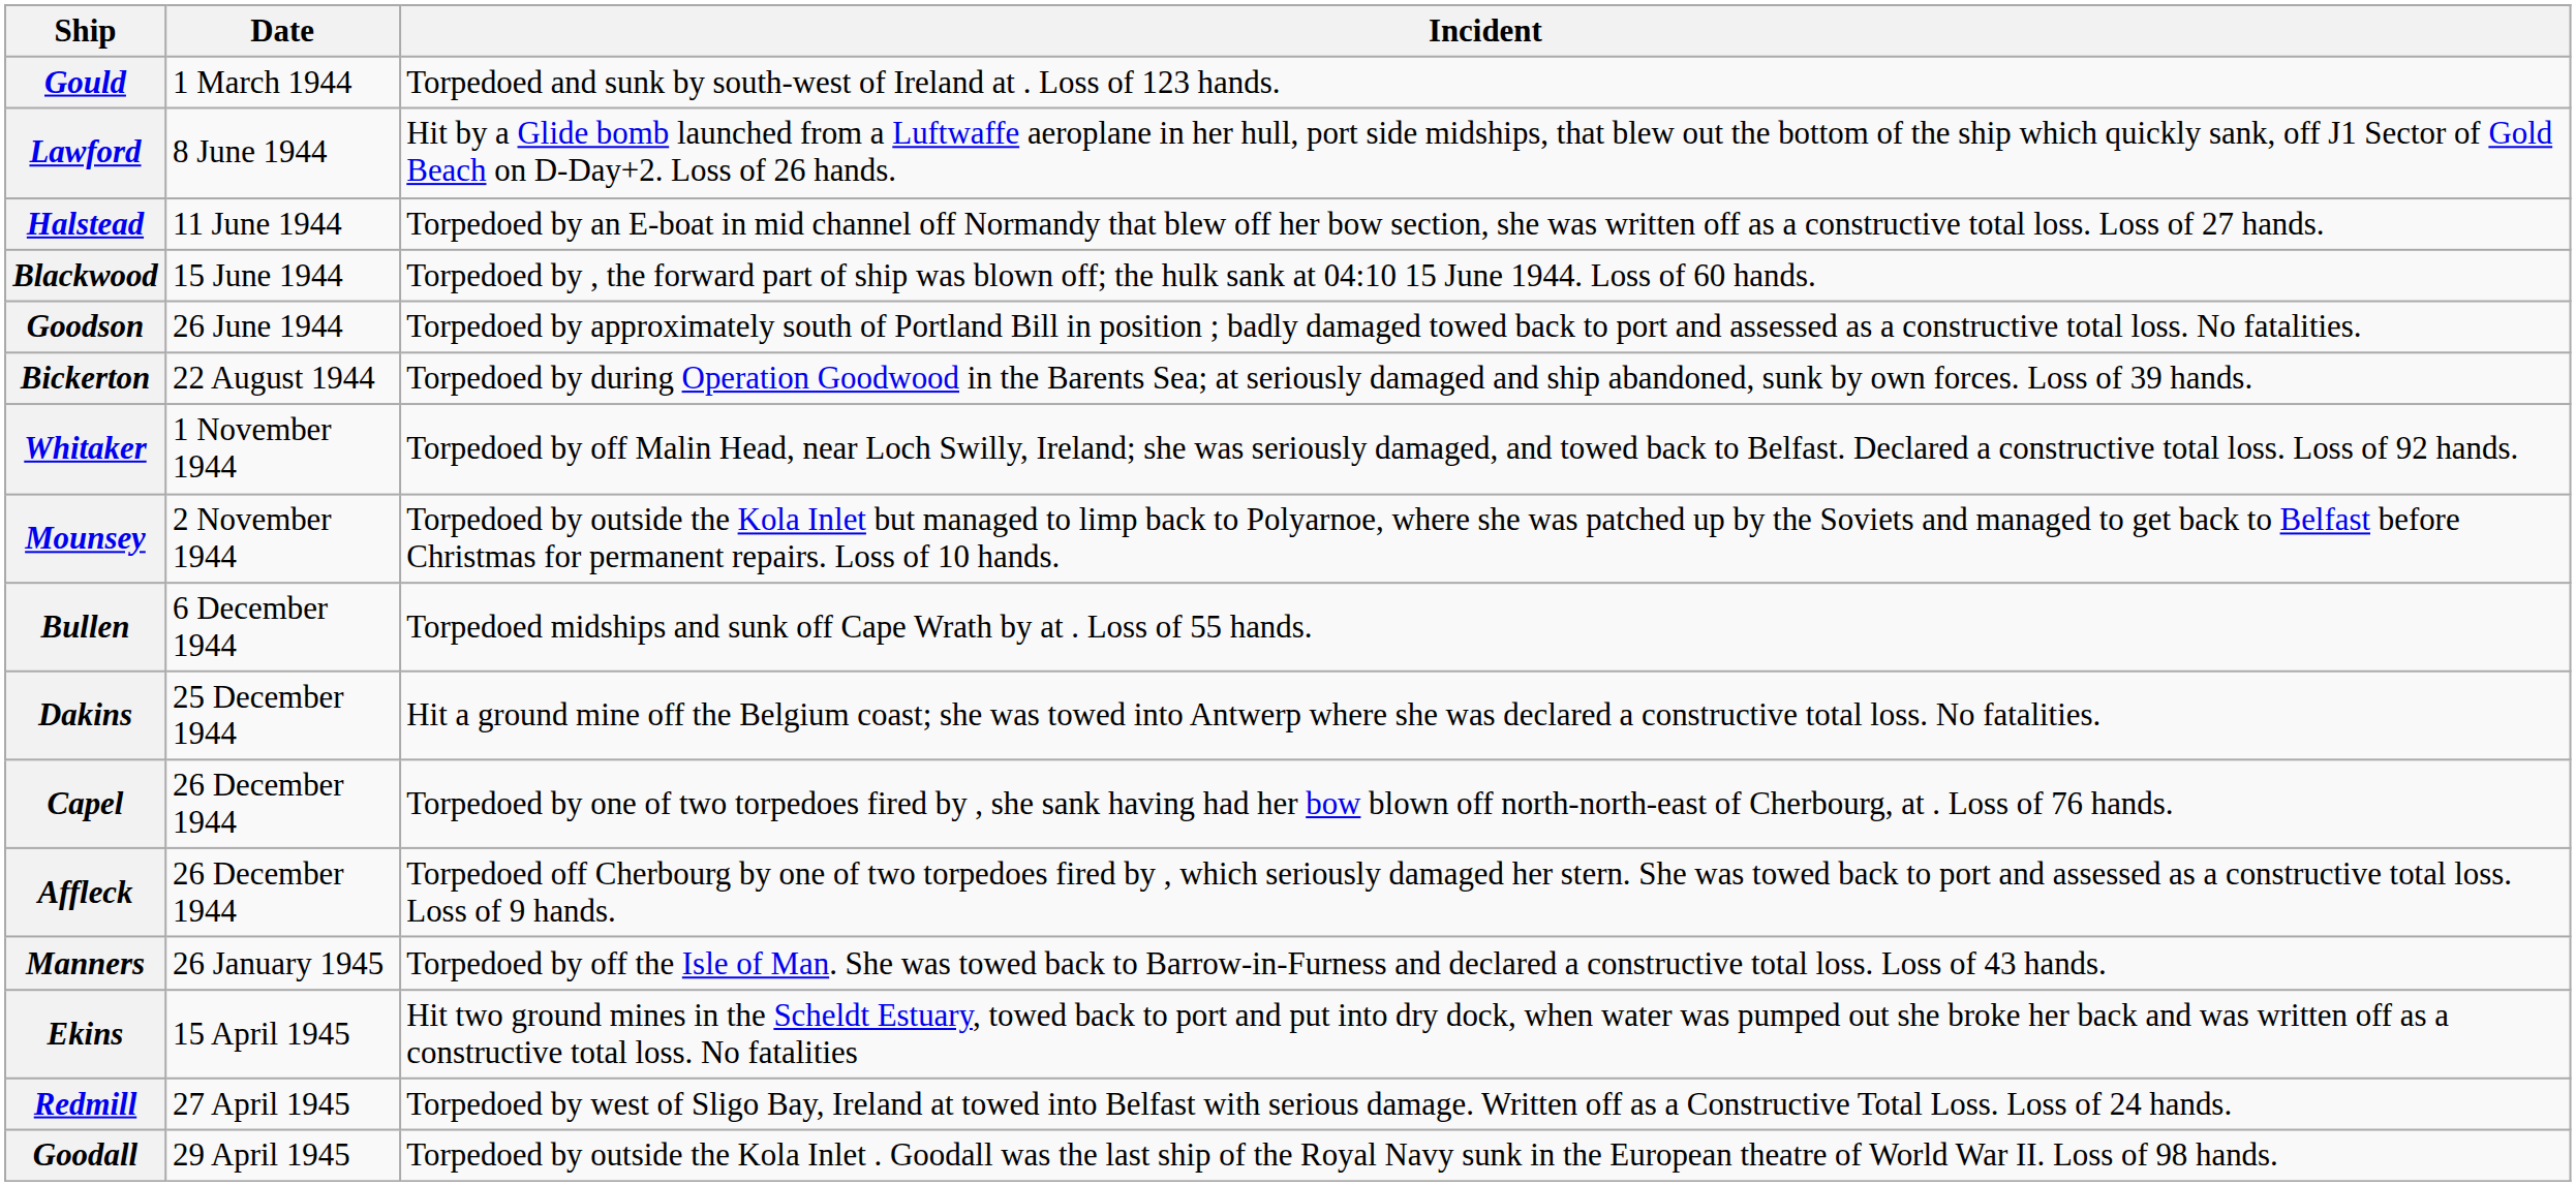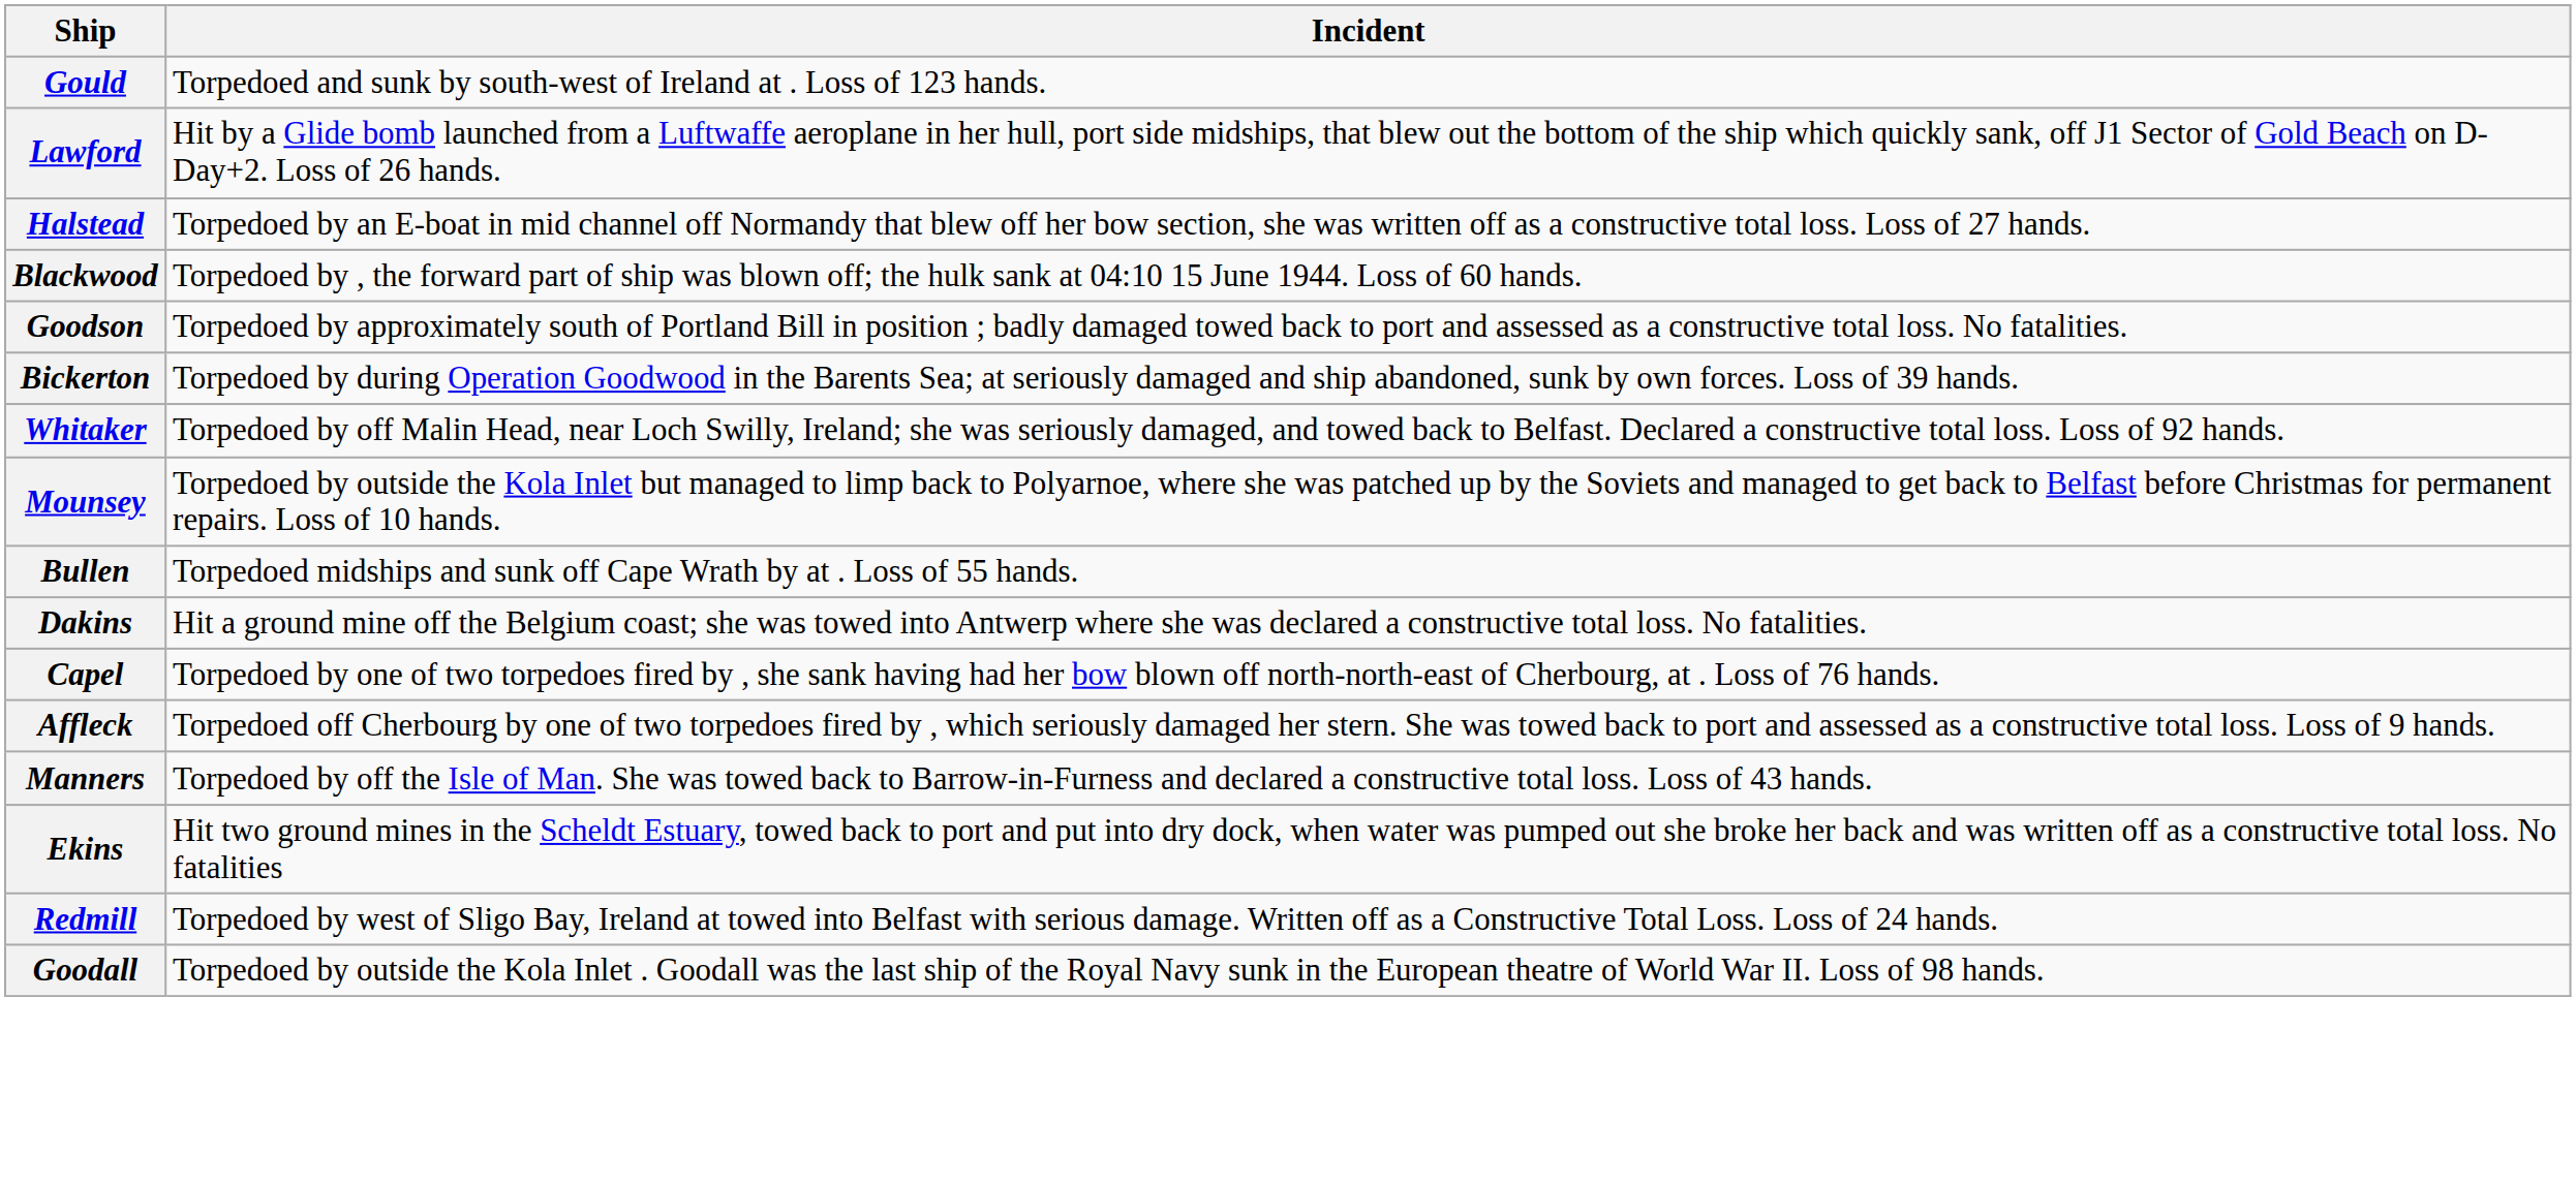- column: Date | 1 March 1944 | 8 June 1944 | 11 June 1944 | 15 June 1944 | 26 June 1944 | 22 August 1944 | 1 November 1944 | 2 November 1944 | 6 December 1944 | 25 December 1944 | 26 December 1944 | 26 December 1944 | 26 January 1945 | 15 April 1945 | 27 April 1945 | 29 April 1945
